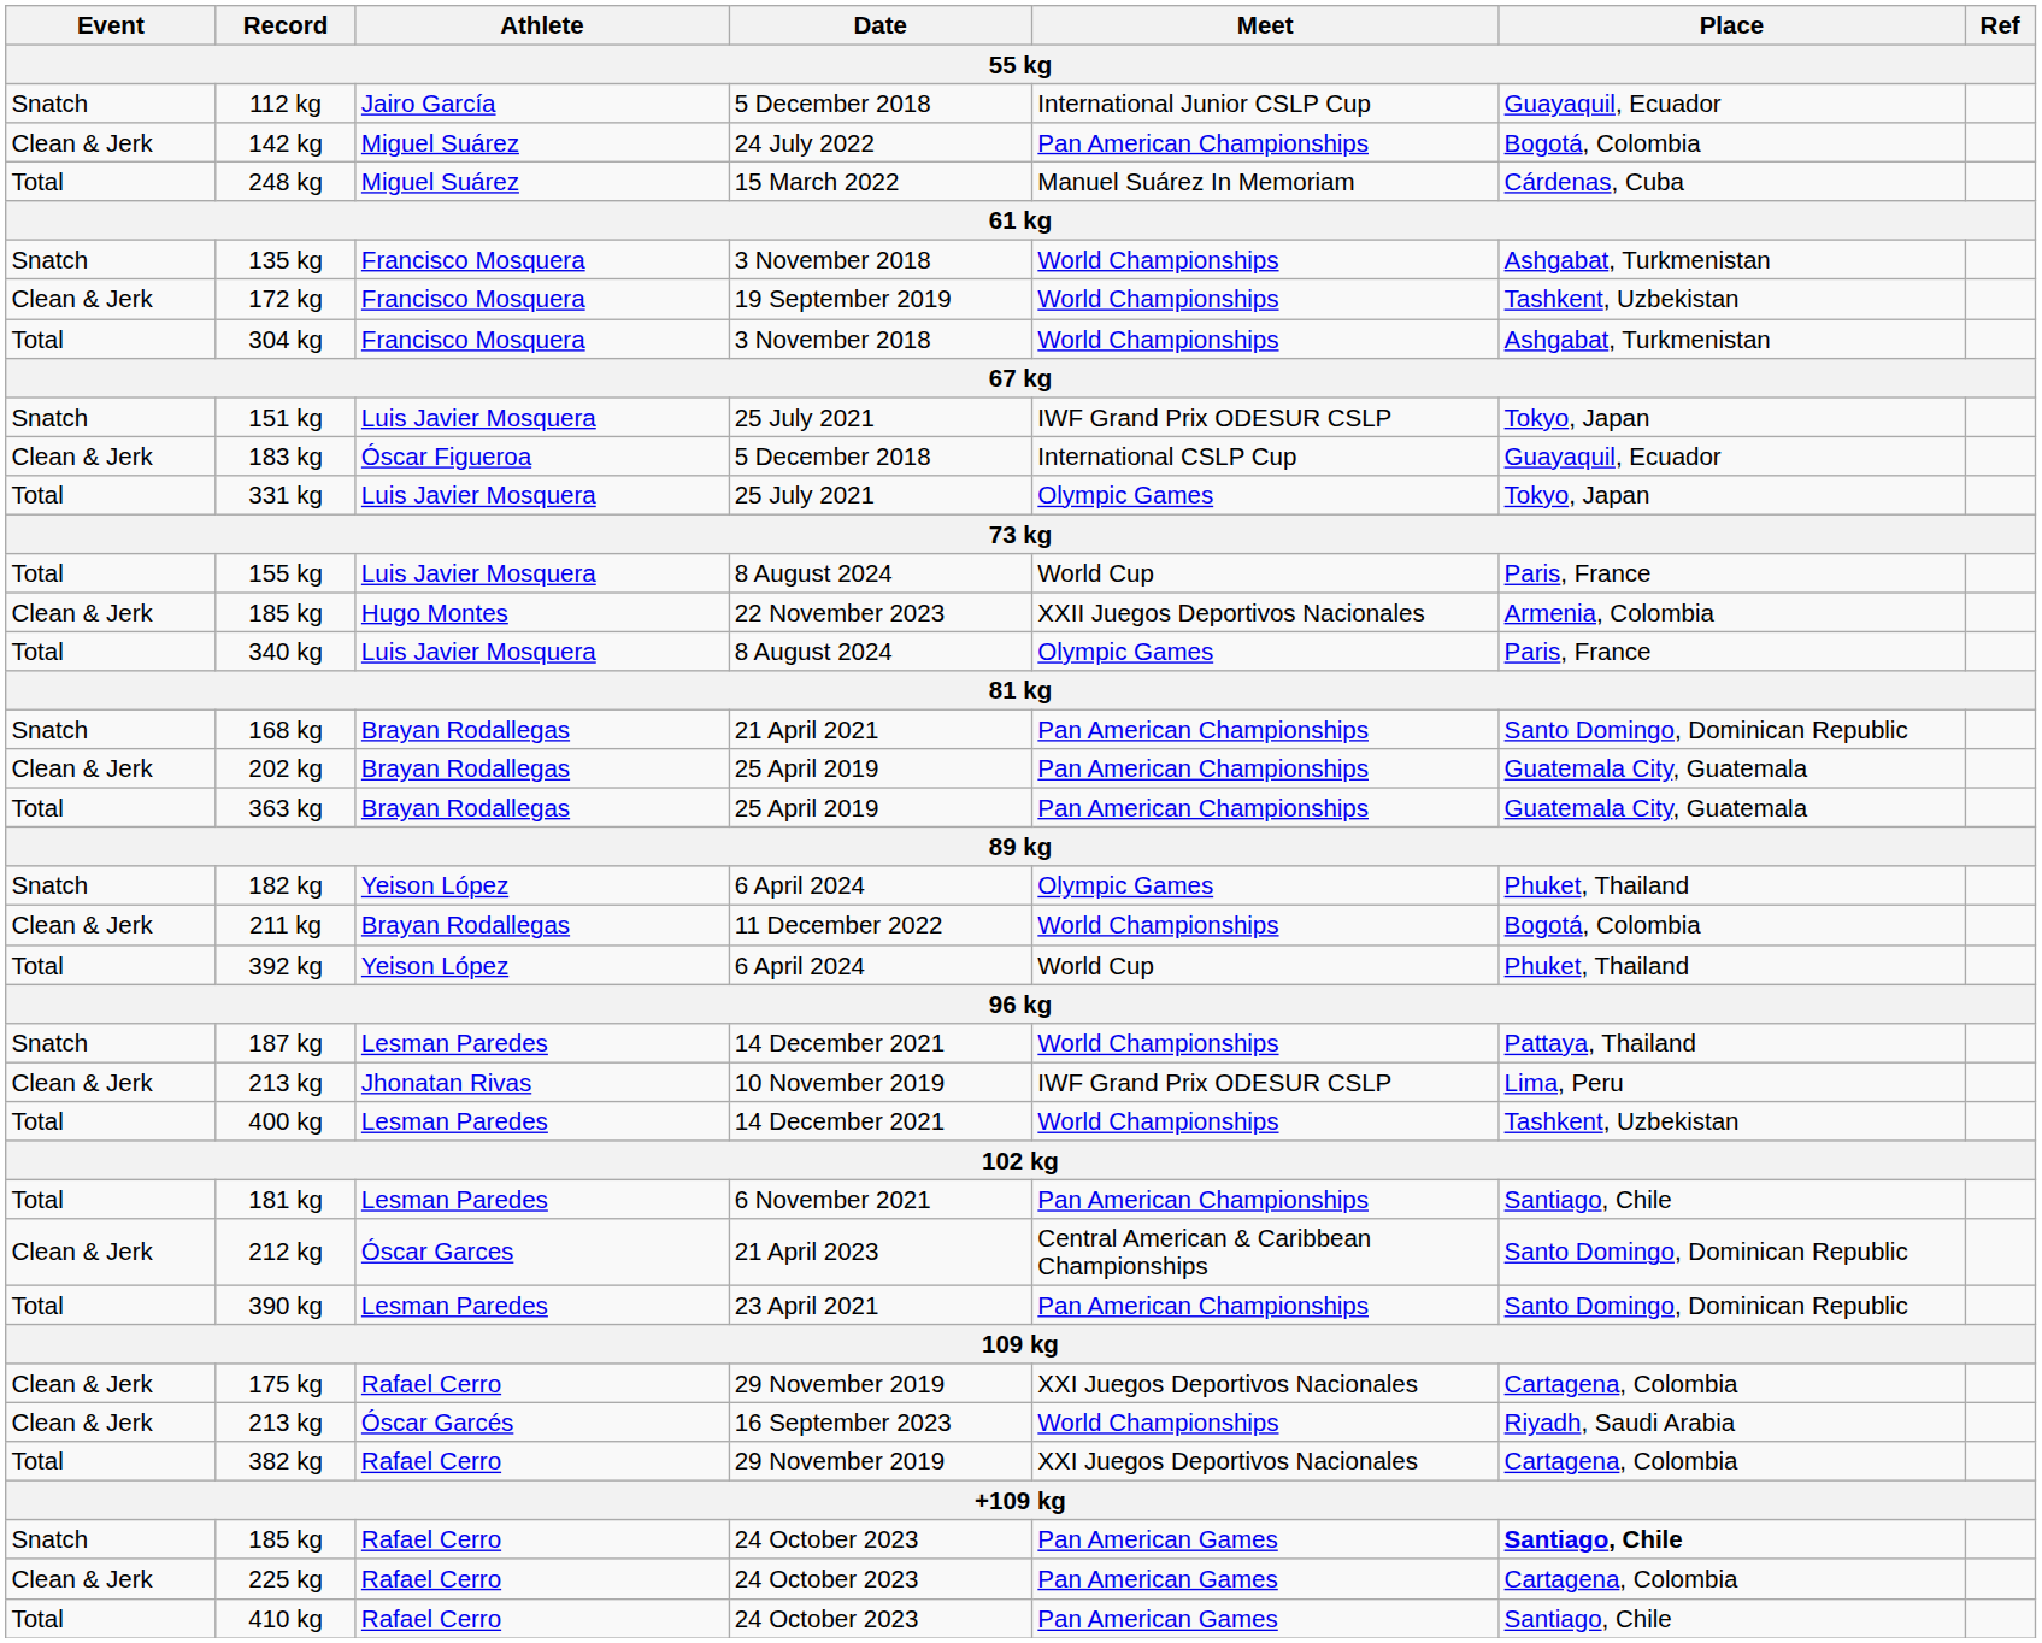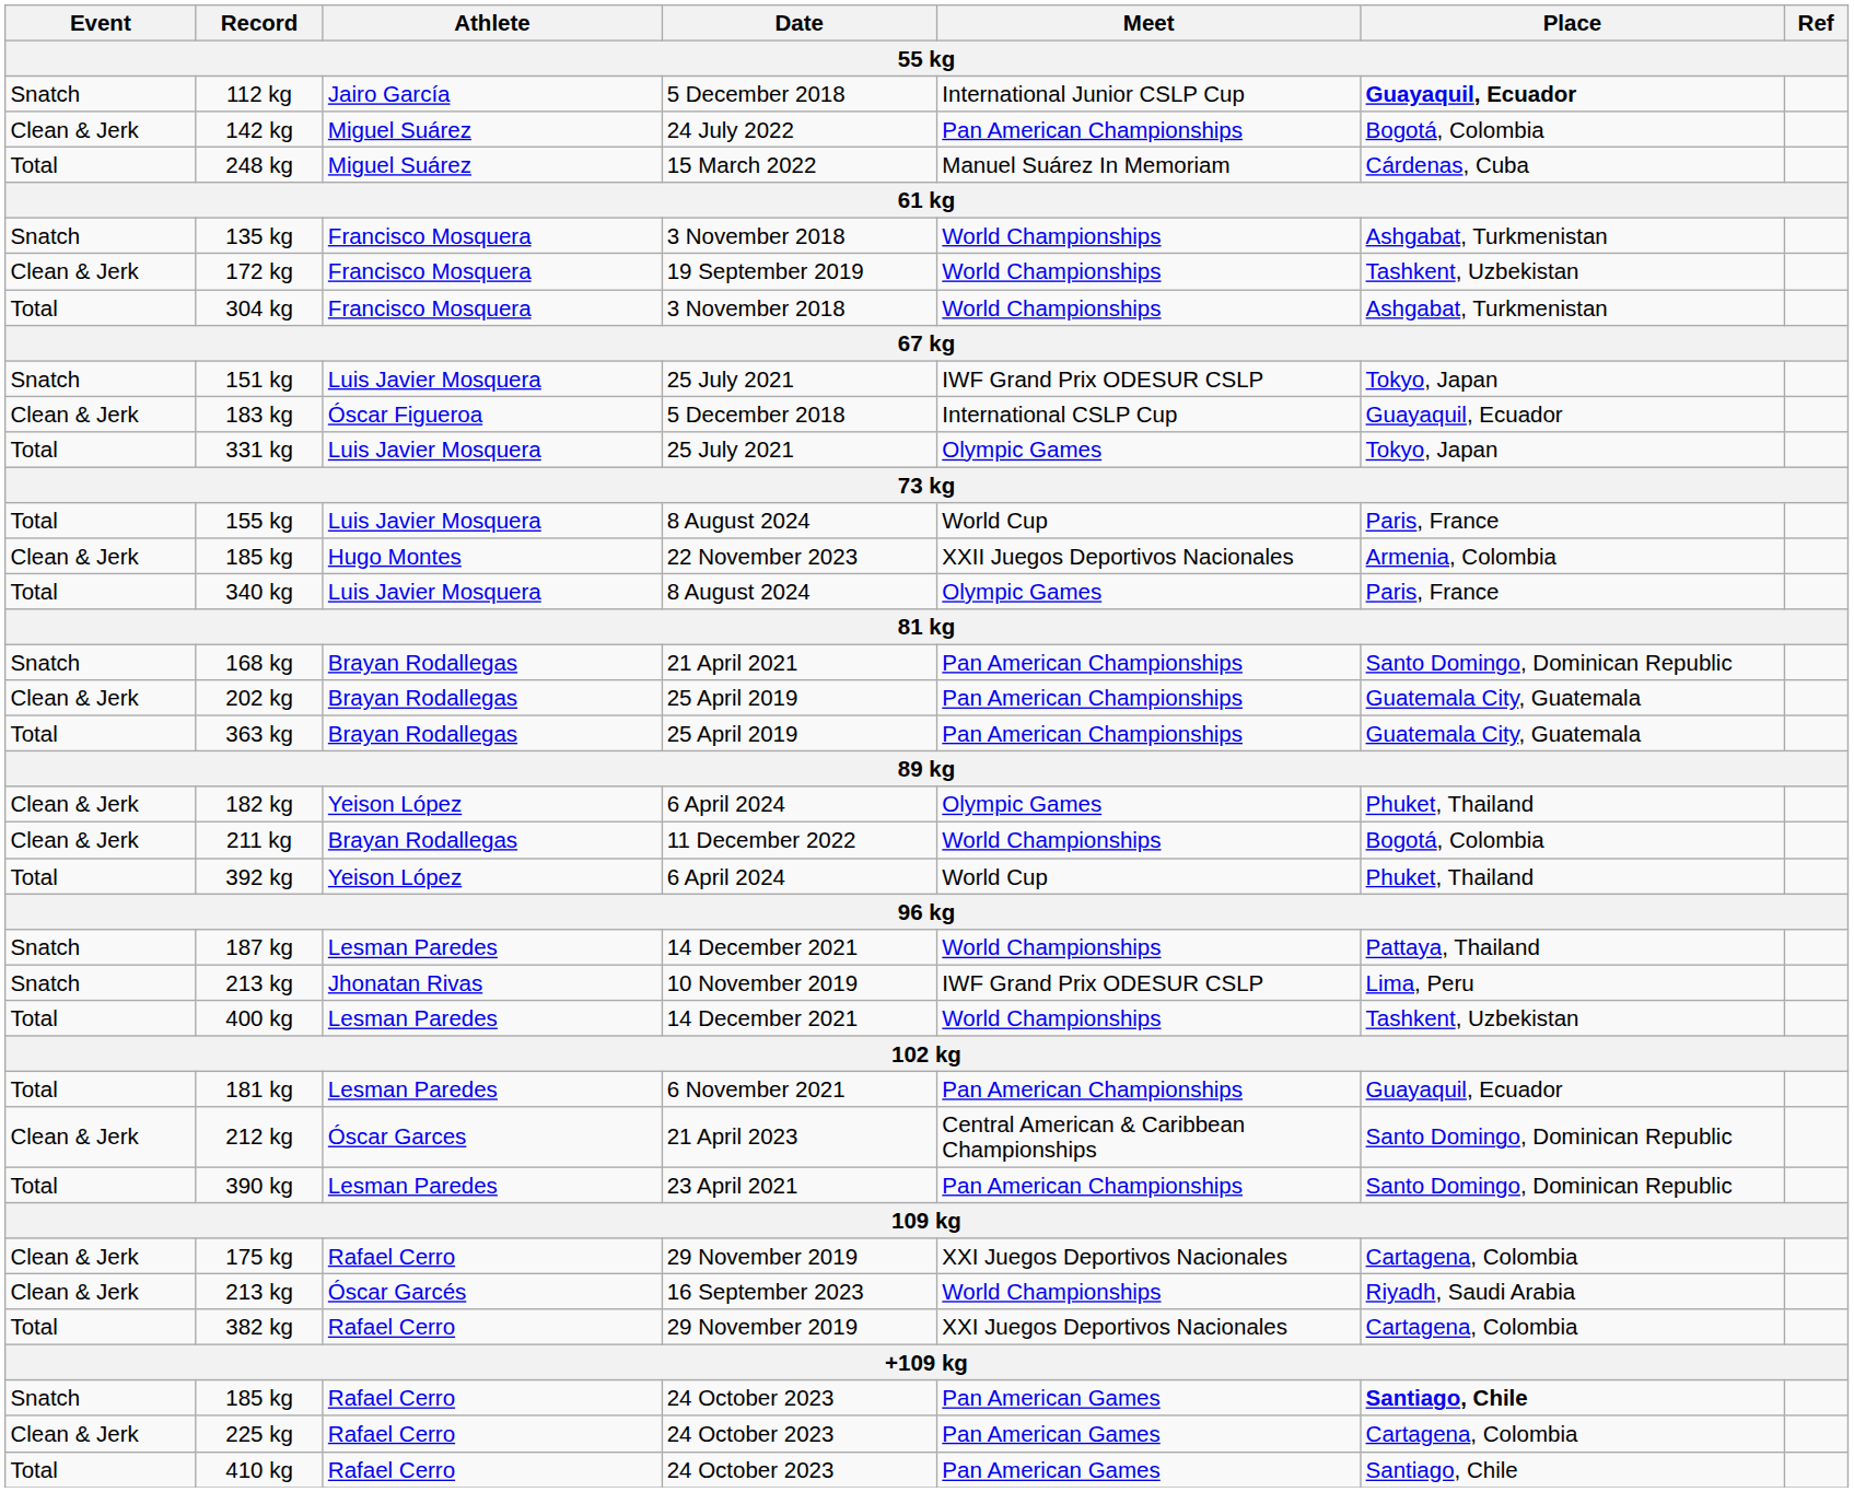112 kg | Place: normal -> bold
182 kg | Event: Snatch -> Clean & Jerk
213 kg / 10 November 2019 | Event: Clean & Jerk -> Snatch
181 kg | Place: Santiago, Chile -> Guayaquil, Ecuador
